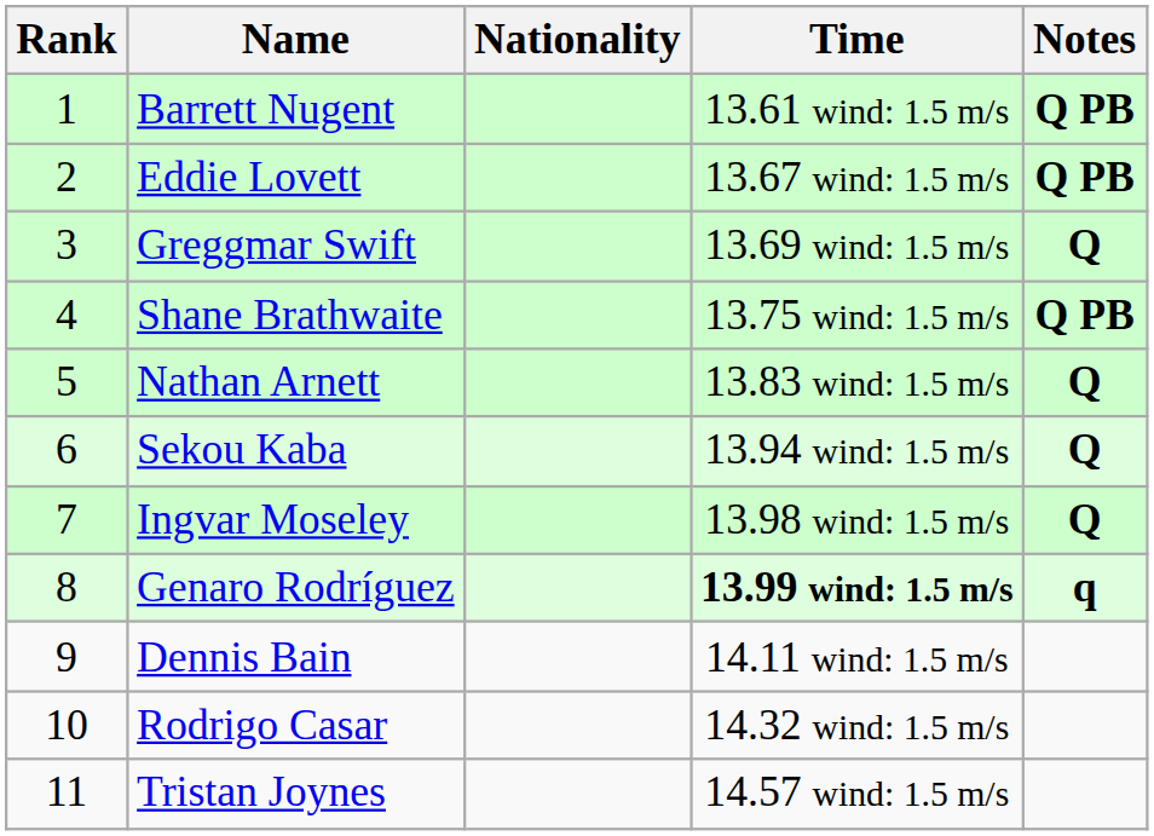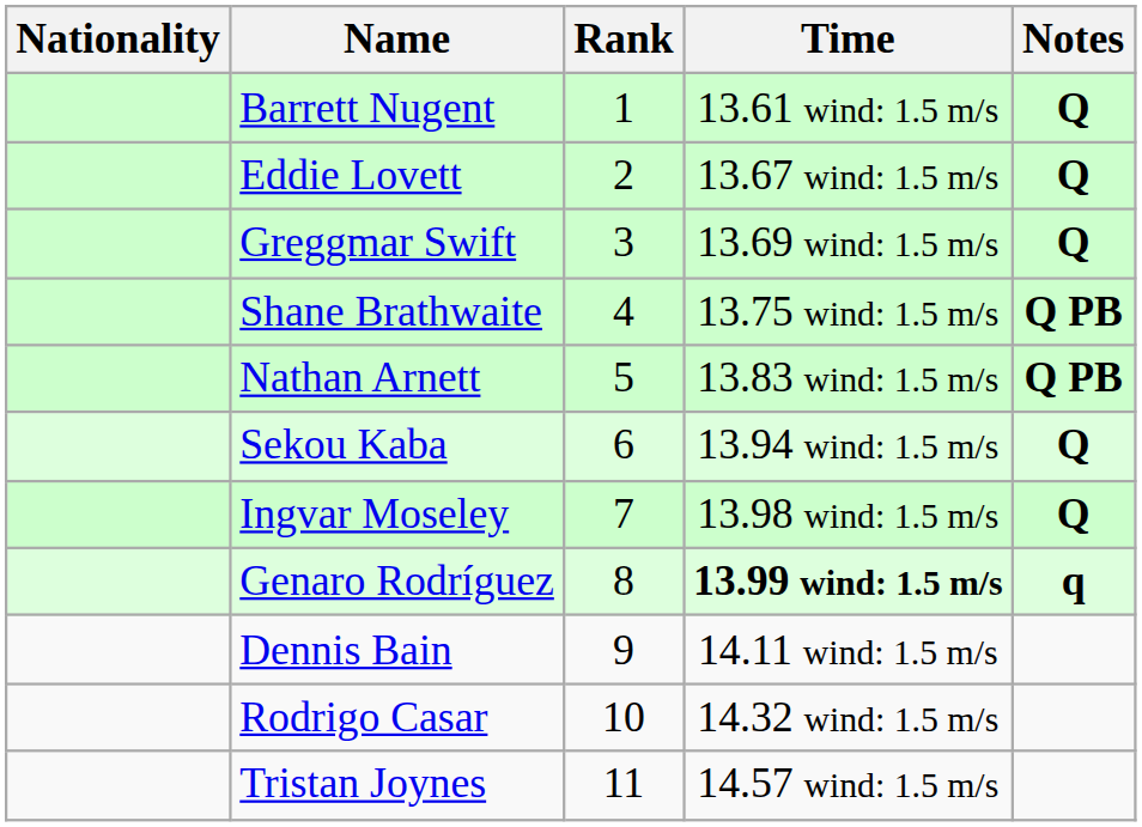columns swapped: Rank <-> Nationality
Barrett Nugent | Notes: Q PB -> Q
Eddie Lovett | Notes: Q PB -> Q
Nathan Arnett | Notes: Q -> Q PB
